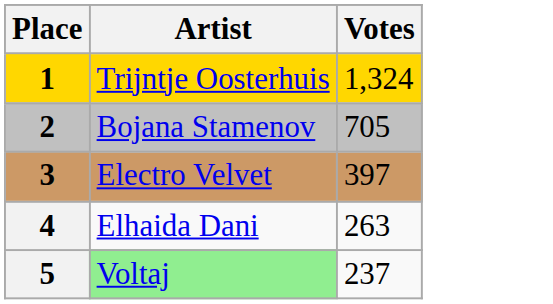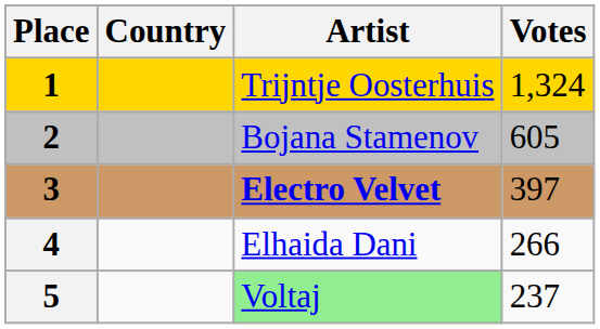+ column: Country
2 | Votes: 705 -> 605
3 | Artist: normal -> bold
4 | Votes: 263 -> 266
